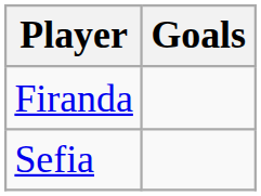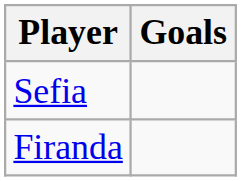rows swapped: Firanda <-> Sefia
